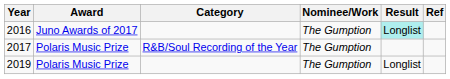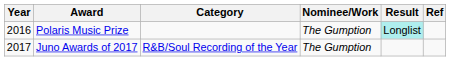2016 | Award: Juno Awards of 2017 -> Polaris Music Prize
2017 | Award: Polaris Music Prize -> Juno Awards of 2017
- row: 2019 | Polaris Music Prize | The Gumption | Longlist
